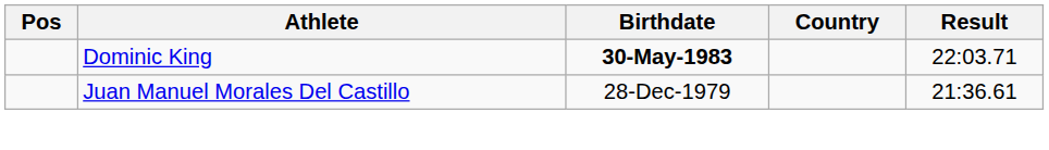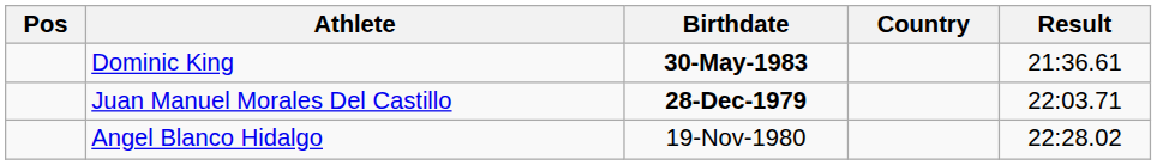Dominic King | Result: 22:03.71 -> 21:36.61
Juan Manuel Morales Del Castillo | Birthdate: normal -> bold
Juan Manuel Morales Del Castillo | Result: 21:36.61 -> 22:03.71
+ row: Angel Blanco Hidalgo | 19-Nov-1980 | 22:28.02
